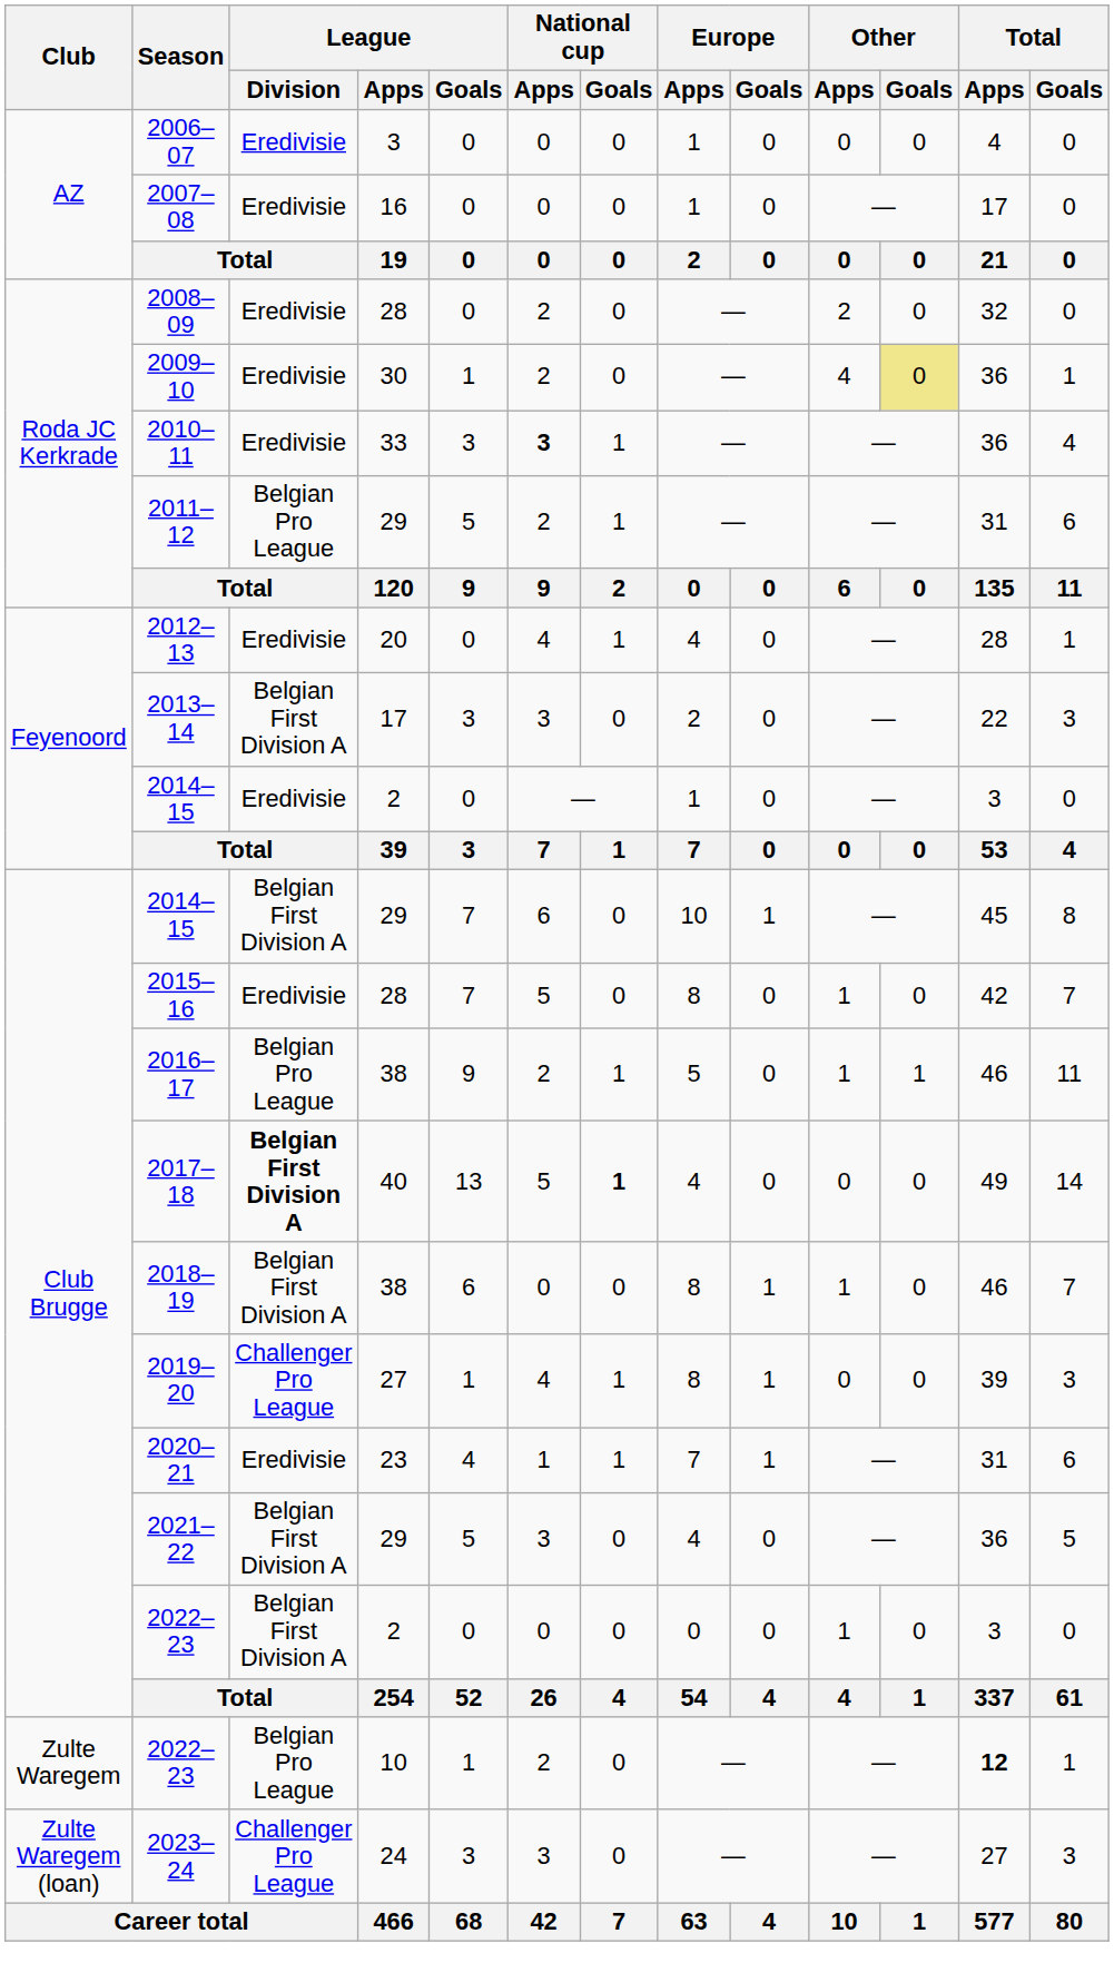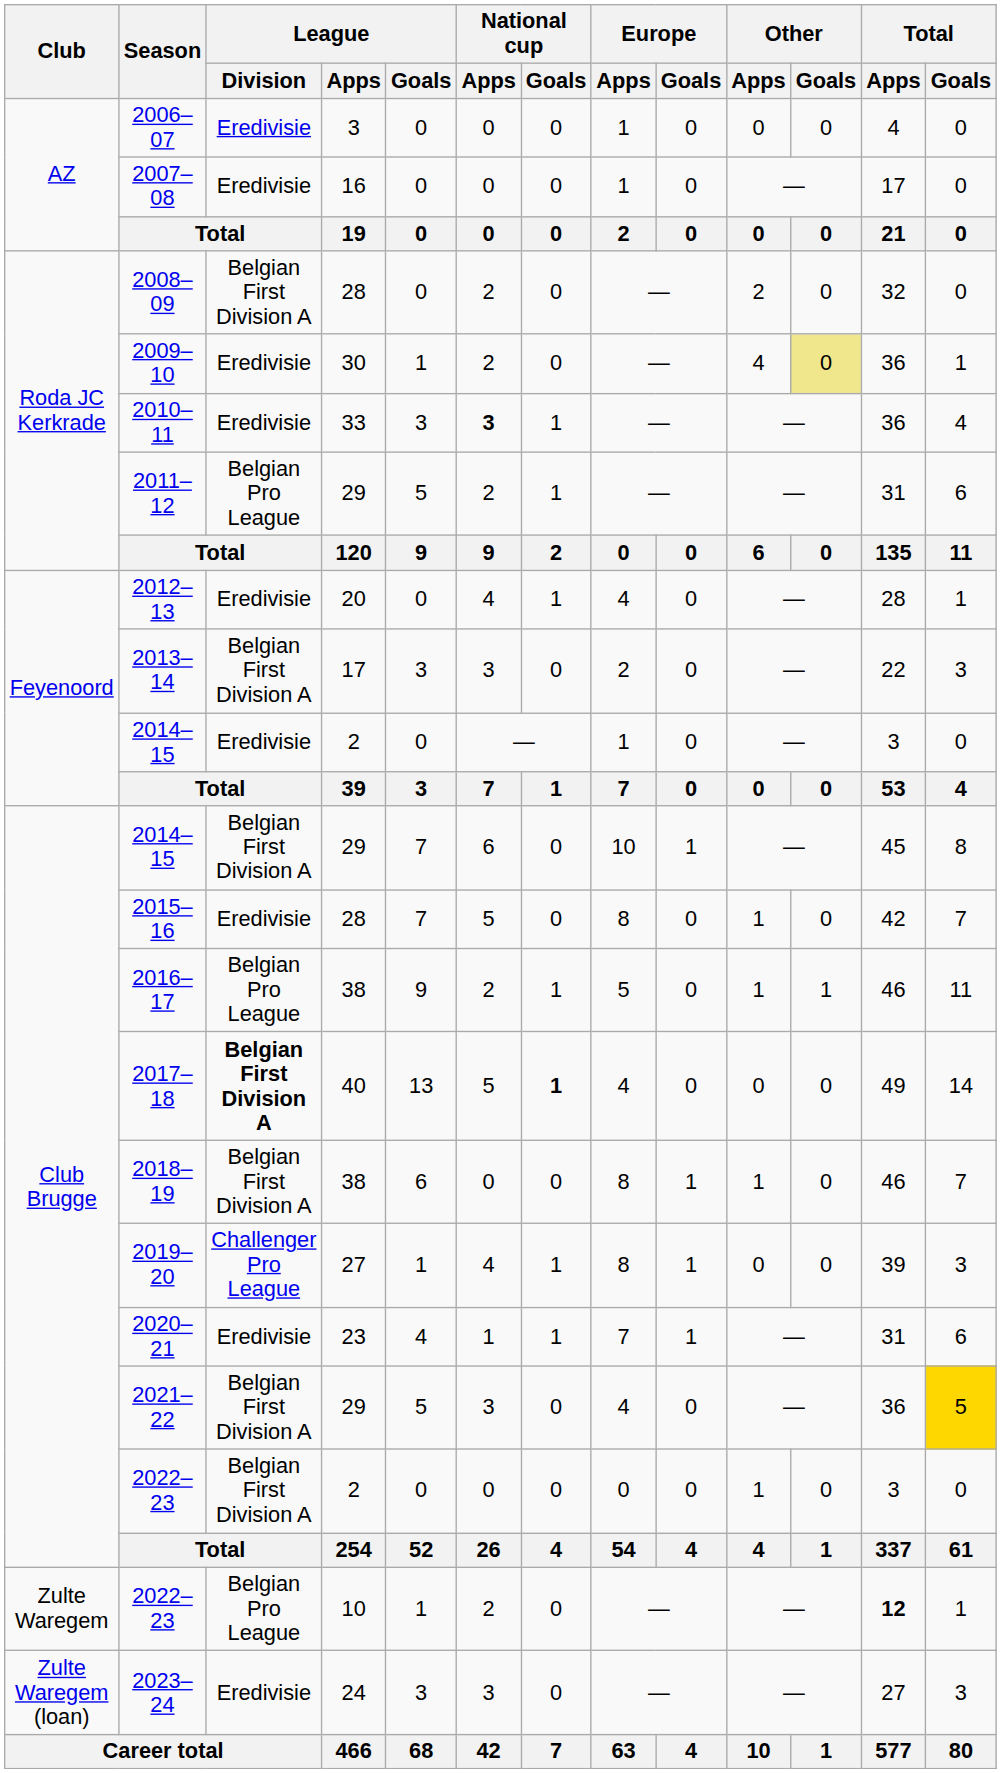2008–09 | League / Division: Eredivisie -> Belgian First Division A
2021–22 | Total / Goals: no background -> gold background
2023–24 | League / Division: Challenger Pro League -> Eredivisie
